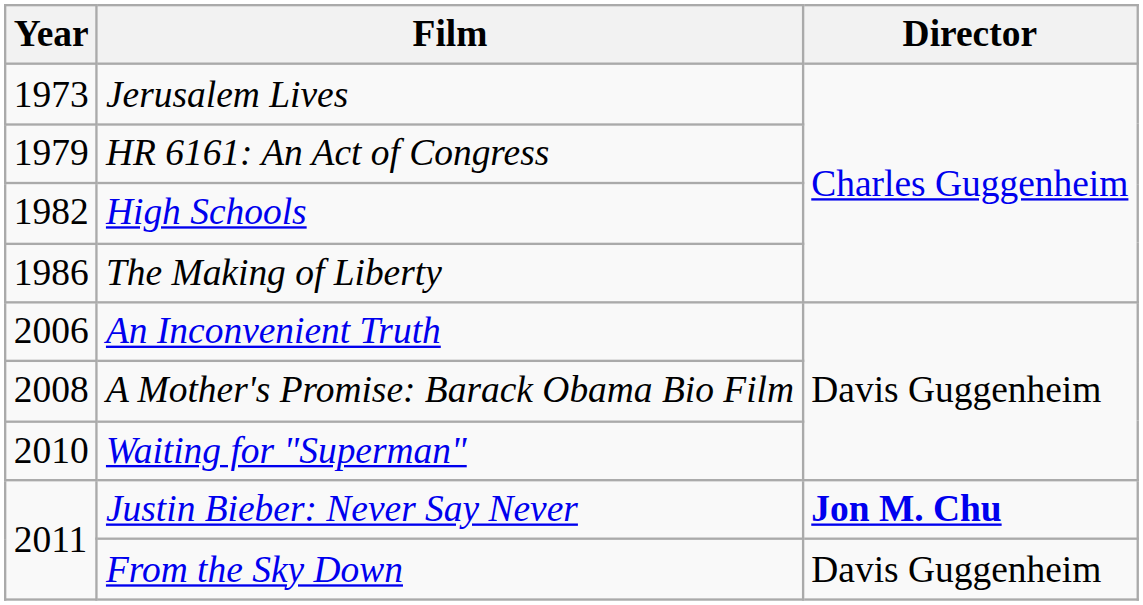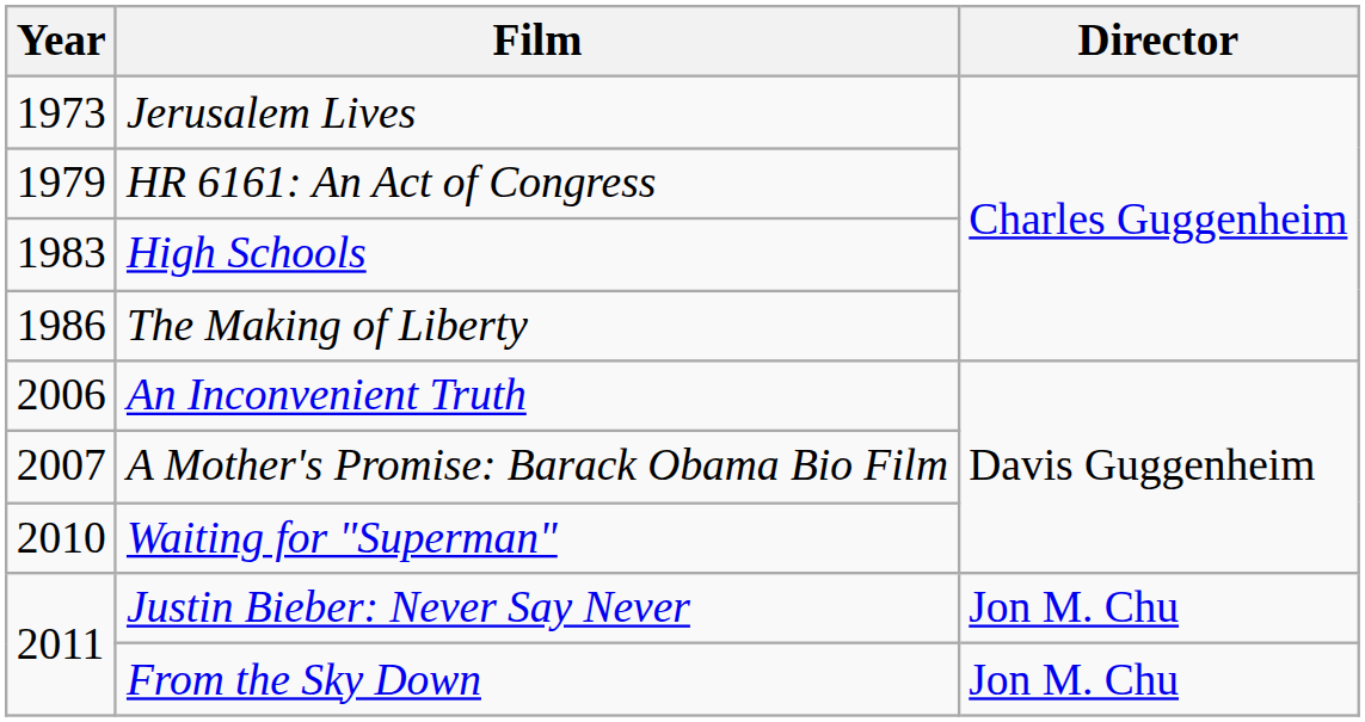High Schools | Year: 1982 -> 1983
A Mother's Promise: Barack Obama Bio Film | Year: 2008 -> 2007
Justin Bieber: Never Say Never | Director: bold -> normal
From the Sky Down | Director: Davis Guggenheim -> Jon M. Chu
